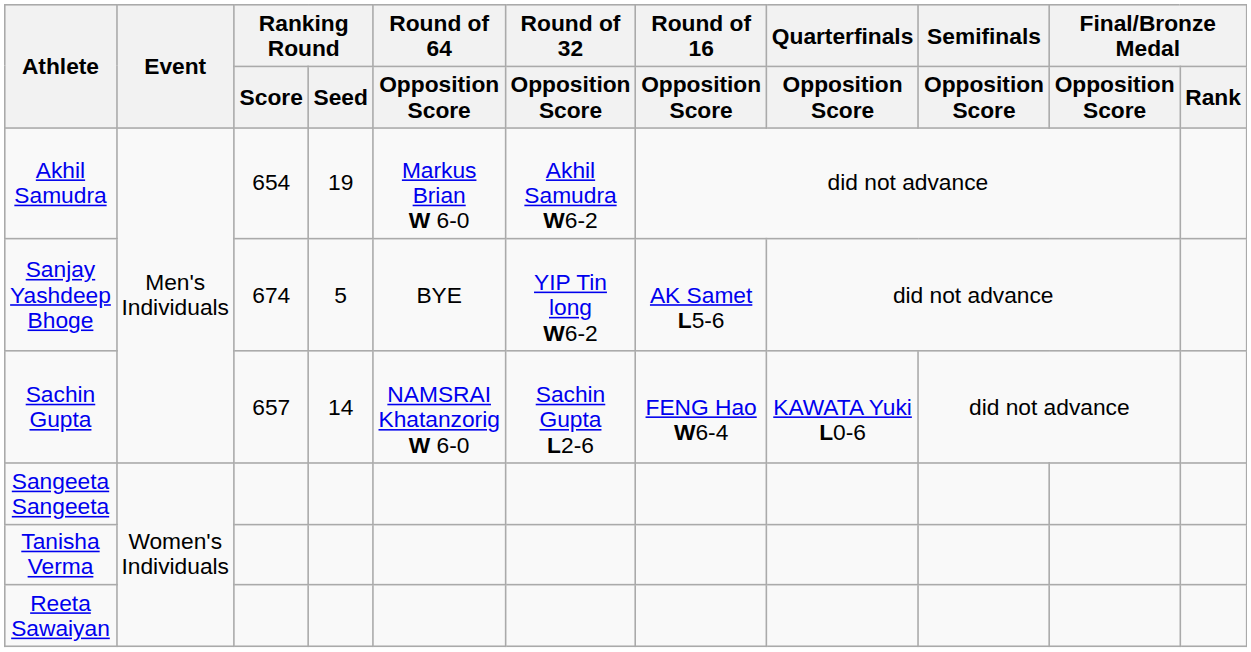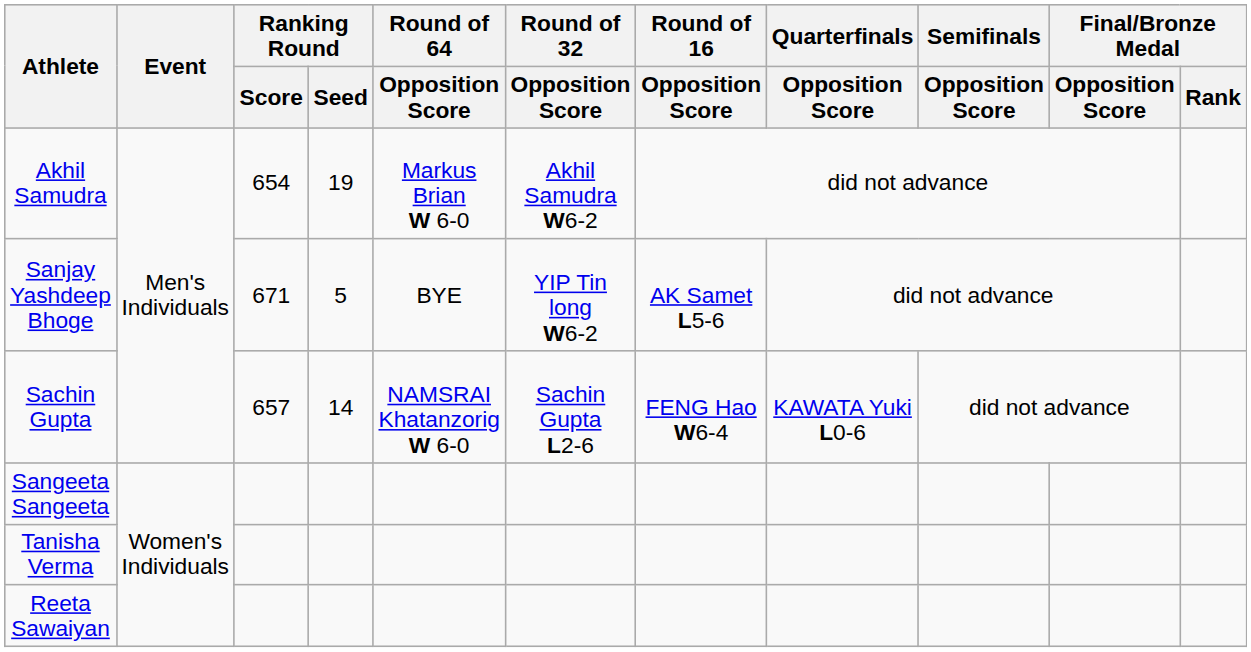Sanjay Yashdeep Bhoge | Ranking Round / Score: 674 -> 671
